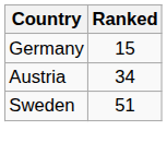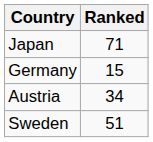+ row: Japan | 71
